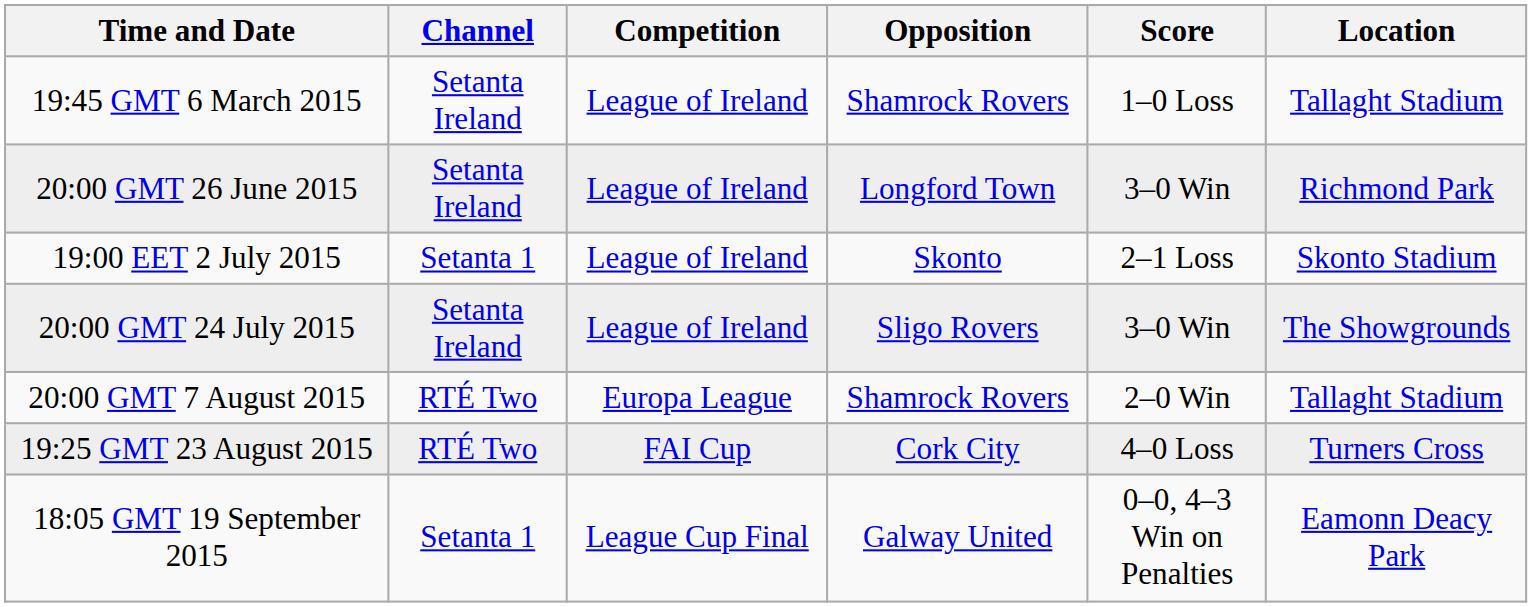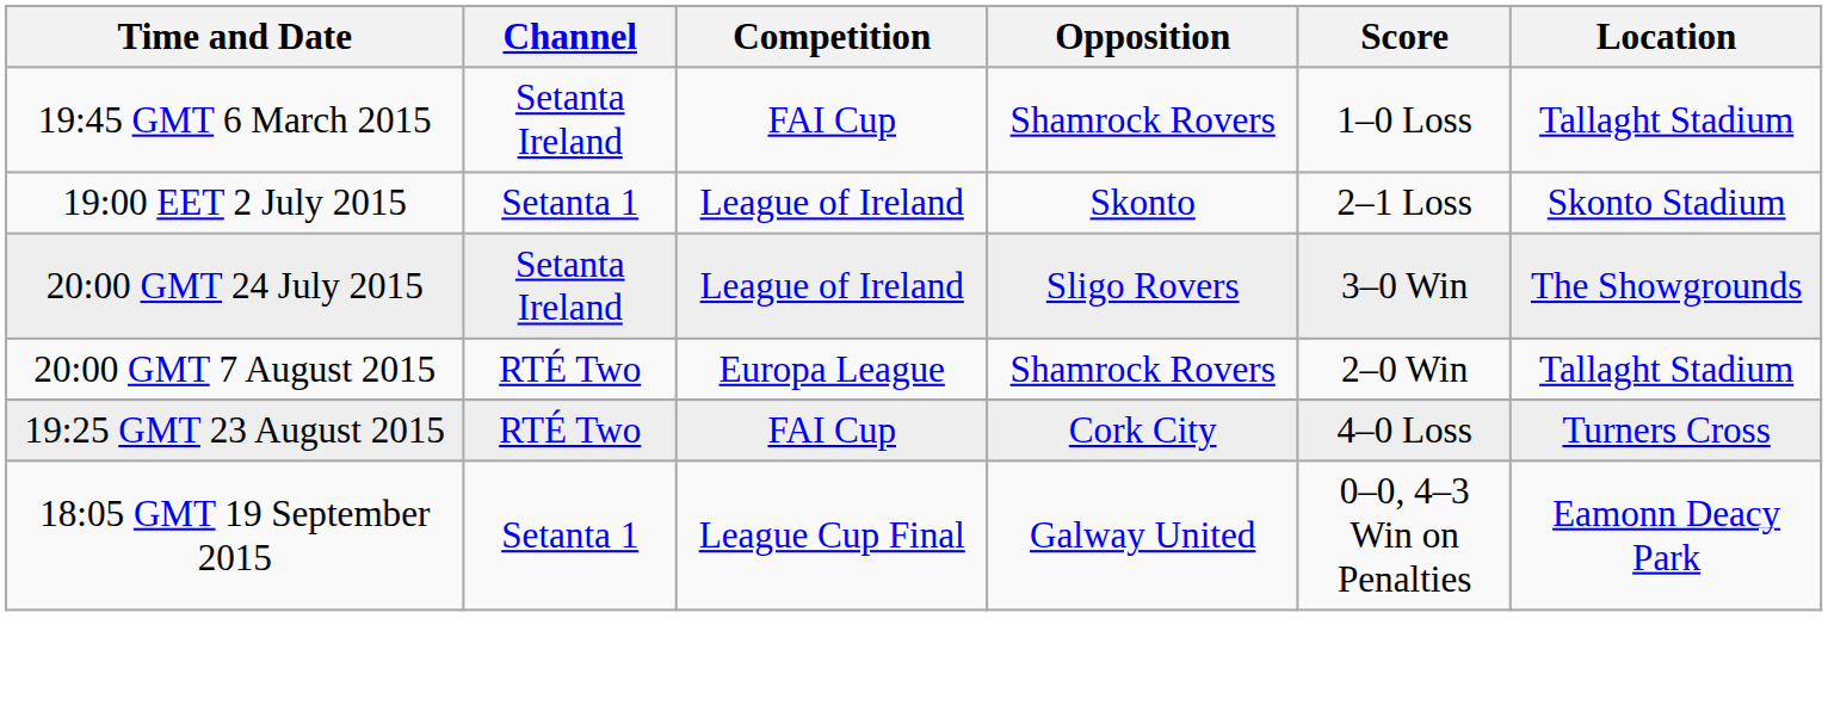19:45 GMT 6 March 2015 | Competition: League of Ireland -> FAI Cup
- row: 20:00 GMT 26 June 2015 | Setanta Ireland | League of Ireland | Longford Town | 3–0 Win | Richmond Park
